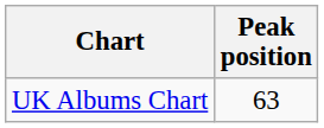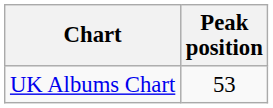UK Albums Chart | Peak position: 63 -> 53
